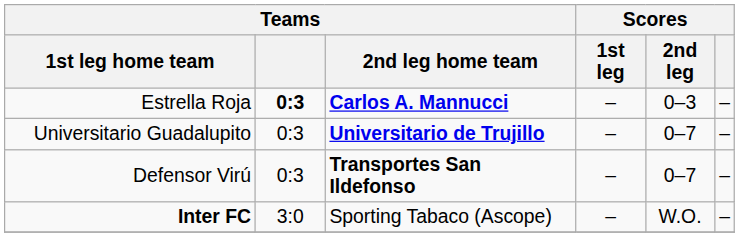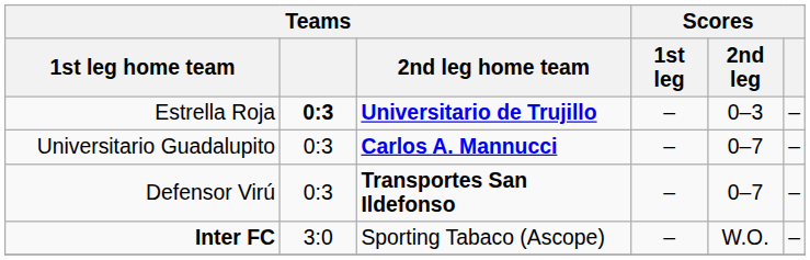Estrella Roja | Teams / 2nd leg home team: Carlos A. Mannucci -> Universitario de Trujillo
Universitario Guadalupito | Teams / 2nd leg home team: Universitario de Trujillo -> Carlos A. Mannucci
